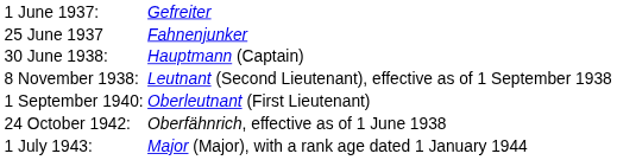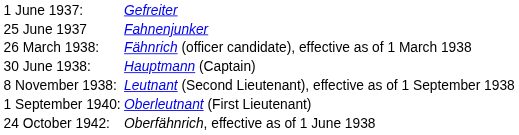+ row: 26 March 1938: | Fähnrich (officer candidate), effective as of 1 March 1938
- row: 1 July 1943: | Major (Major), with a rank age dated 1 January 1944
